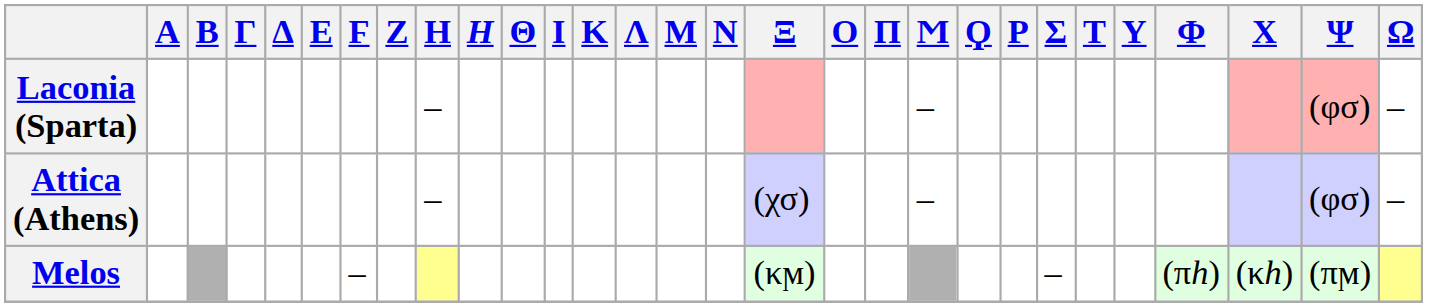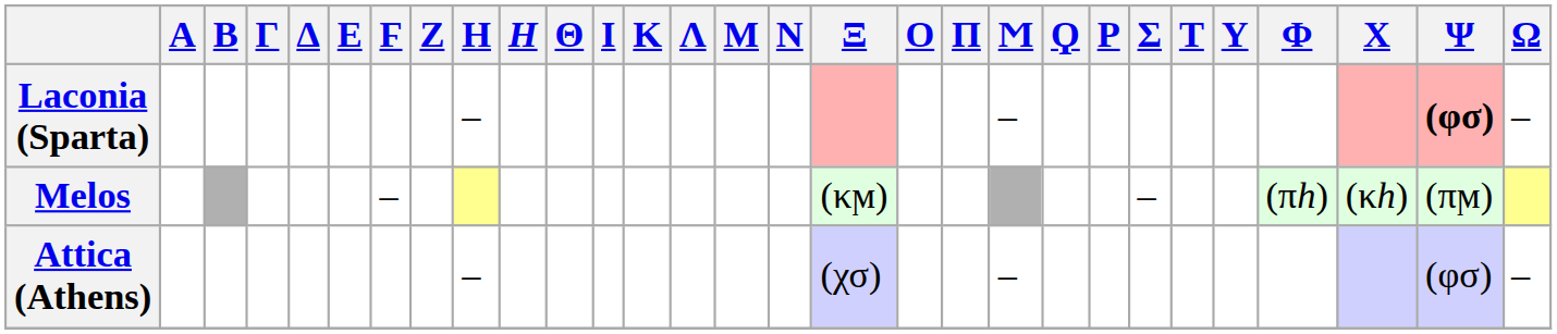Laconia (Sparta) | Ψ: normal -> bold
rows swapped: Attica (Athens) <-> Melos
